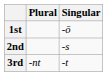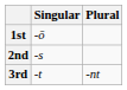columns swapped: Singular <-> Plural
